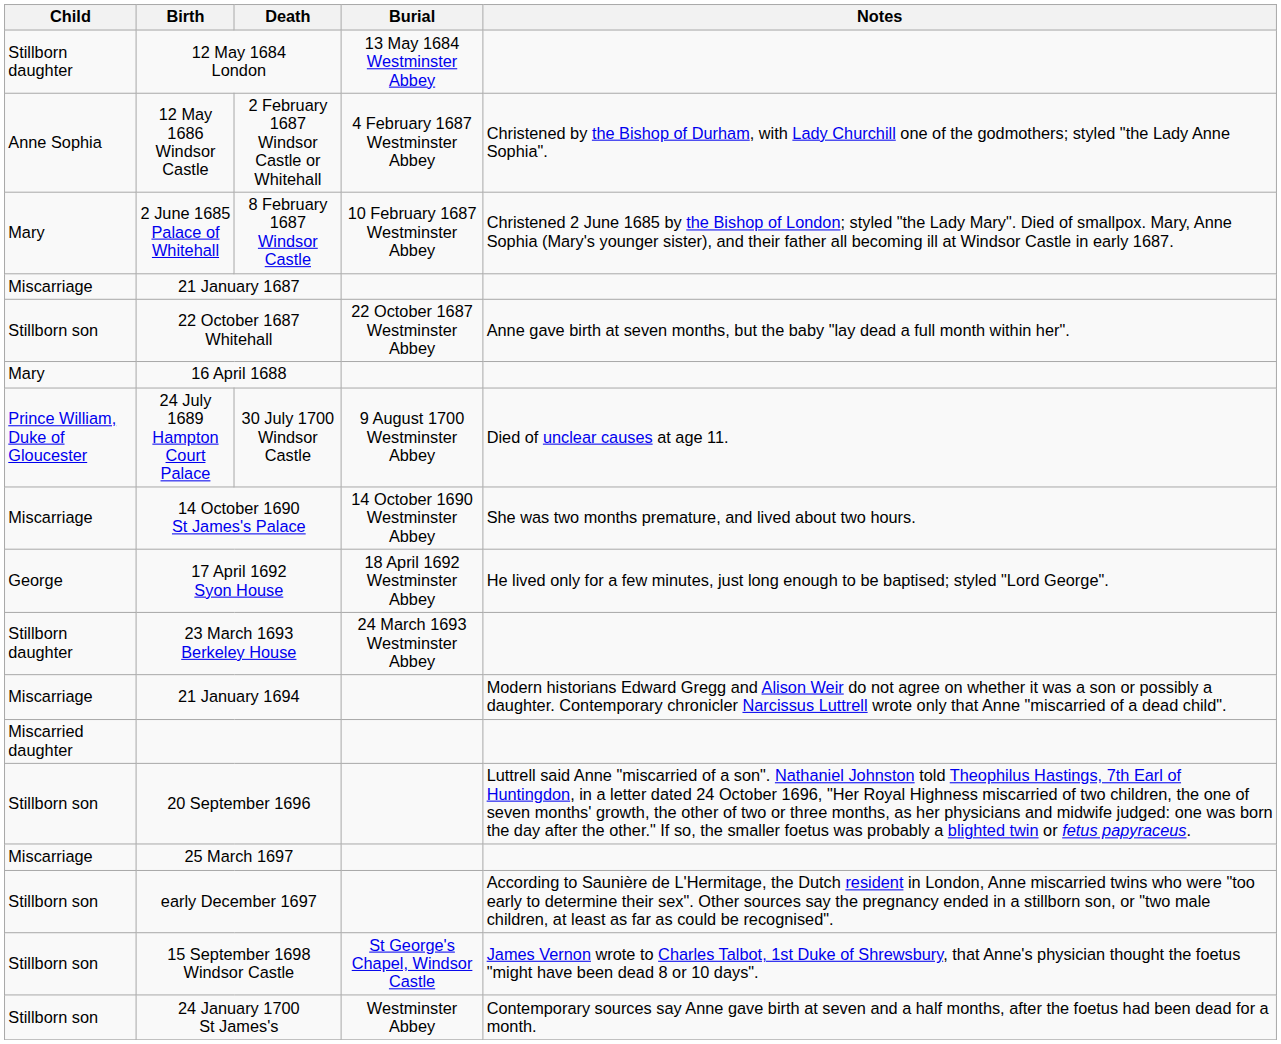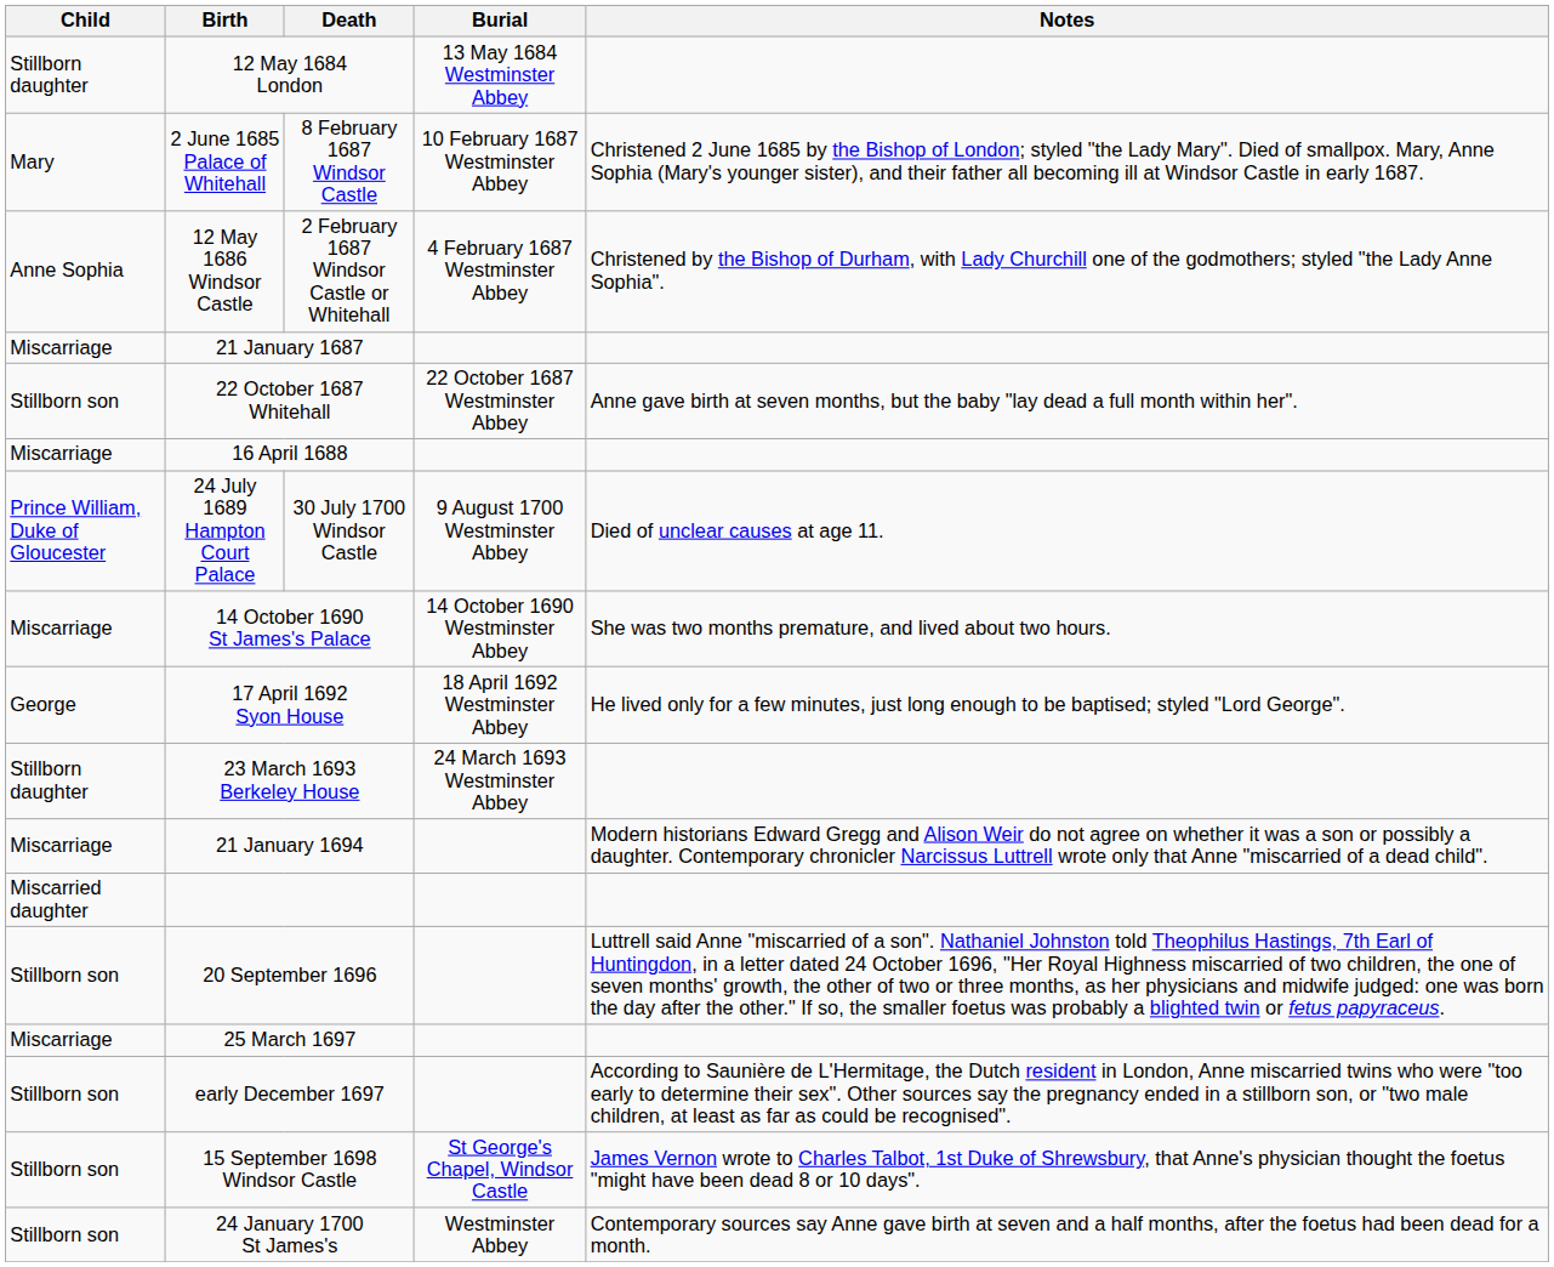rows swapped: 2 June 1685 Palace of Whitehall <-> 12 May 1686 Windsor Castle
16 April 1688 | Child: Mary -> Miscarriage
